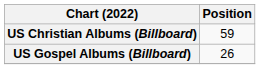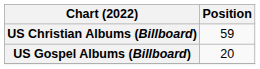US Gospel Albums (Billboard) | Position: 26 -> 20
